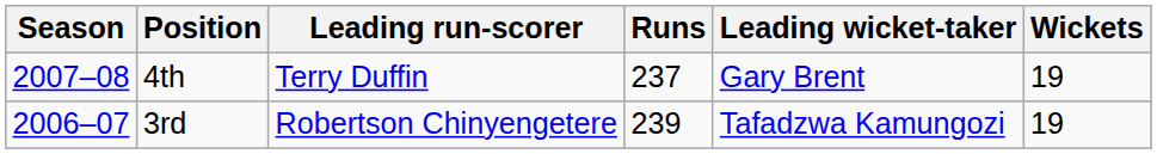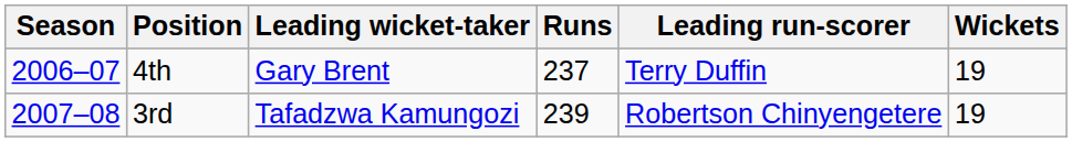columns swapped: Leading run-scorer <-> Leading wicket-taker
4th | Season: 2007–08 -> 2006–07
3rd | Season: 2006–07 -> 2007–08
